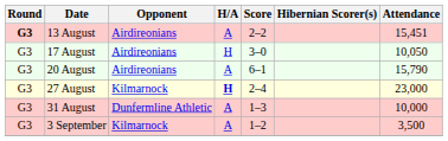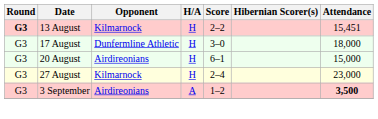13 August | Opponent: Airdireonians -> Kilmarnock
13 August | H/A: A -> H
17 August | Opponent: Airdireonians -> Dunfermline Athletic
17 August | Attendance: 10,050 -> 18,000
20 August | H/A: A -> H
20 August | Attendance: 15,790 -> 15,000
27 August | H/A: bold -> normal
- row: G3 | 31 August | Dunfermline Athletic | A | 1–3 | 10,000
3 September | Opponent: Kilmarnock -> Airdireonians
3 September | Attendance: normal -> bold
